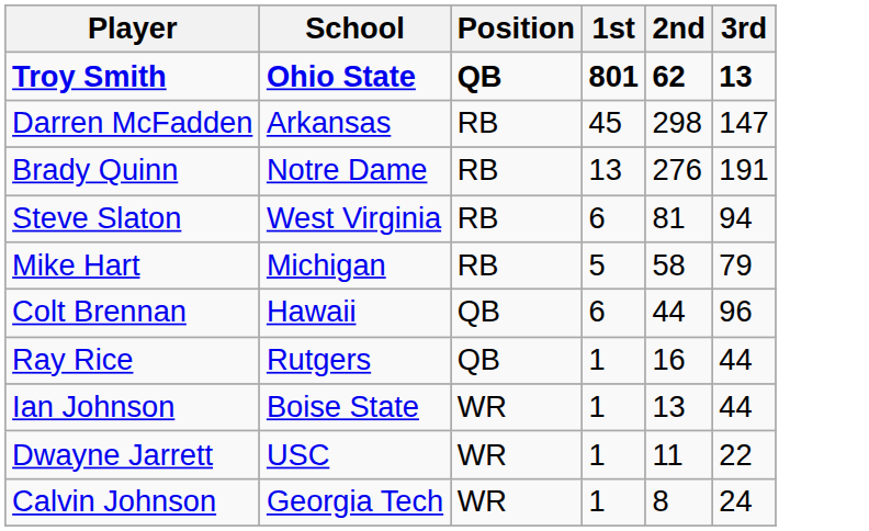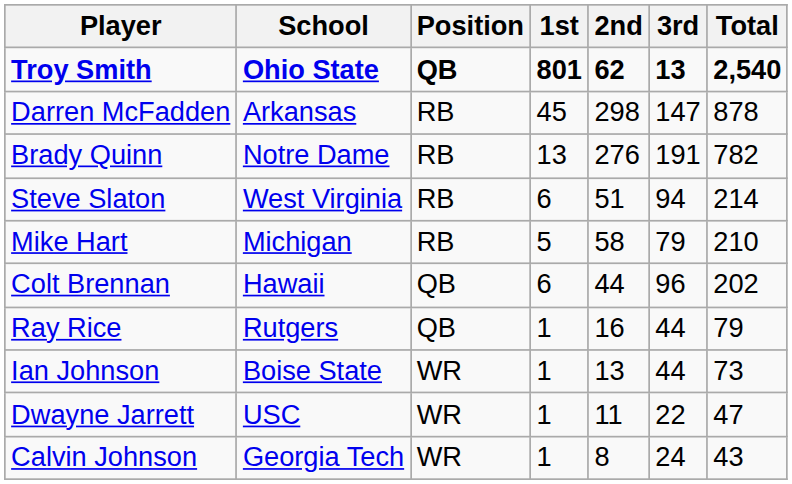+ column: Total | 2,540 | 878 | 782 | 214 | 210 | 202 | 79 | 73 | 47 | 43
Steve Slaton | 2nd: 81 -> 51
